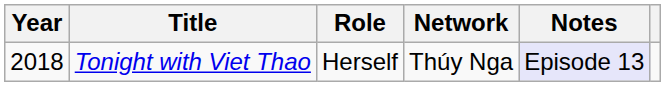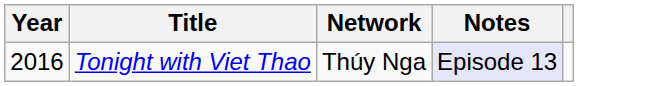- column: Role | Herself
Tonight with Viet Thao | Year: 2018 -> 2016
